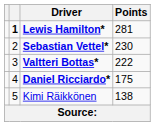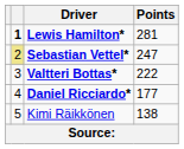Sebastian Vettel* | column 2: no background -> khaki background
Sebastian Vettel* | Points: 230 -> 247
Daniel Ricciardo* | Points: 175 -> 177
